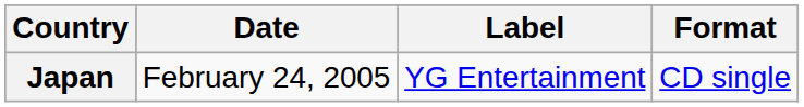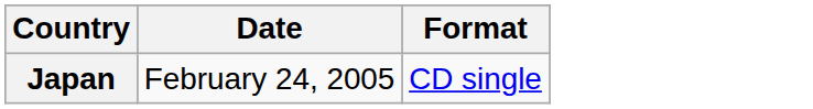- column: Label | YG Entertainment
